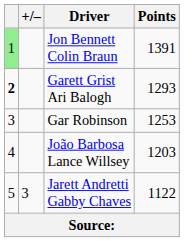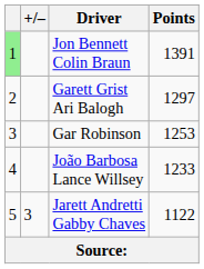Garett Grist Ari Balogh | column 1: bold -> normal
Garett Grist Ari Balogh | Points: 1293 -> 1297
João Barbosa Lance Willsey | Points: 1203 -> 1233
